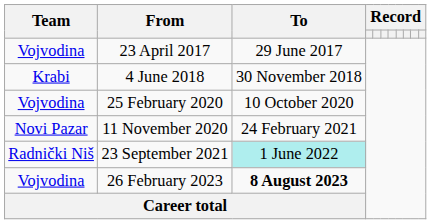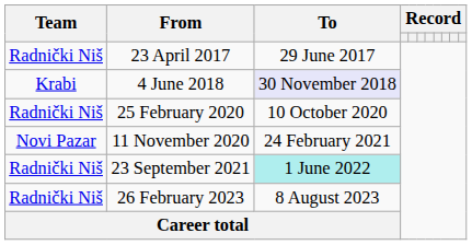23 April 2017 | Team: Vojvodina -> Radnički Niš
4 June 2018 | To: no background -> lavender background
25 February 2020 | Team: Vojvodina -> Radnički Niš
26 February 2023 | Team: Vojvodina -> Radnički Niš
26 February 2023 | To: bold -> normal
